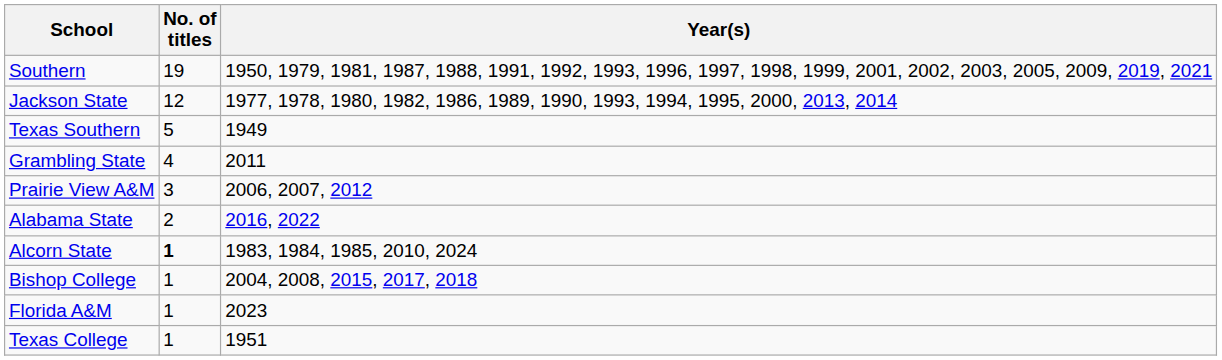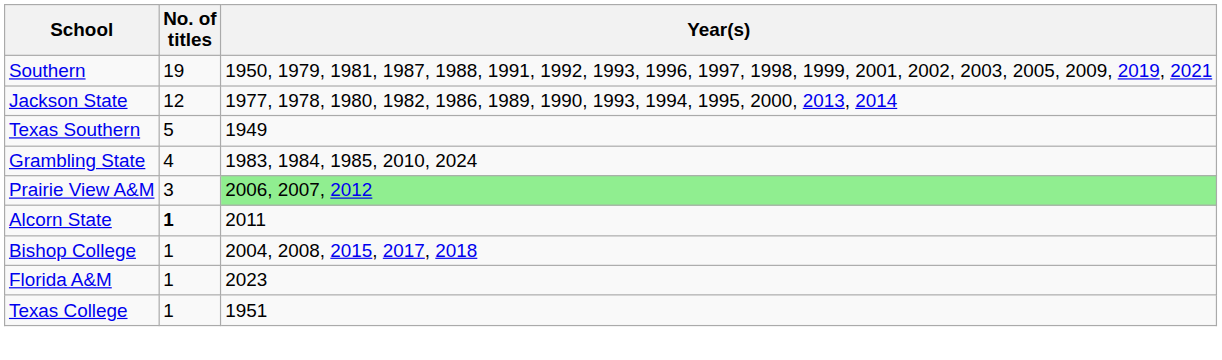Grambling State | Year(s): 2011 -> 1983, 1984, 1985, 2010, 2024
Prairie View A&M | Year(s): no background -> lightgreen background
- row: Alabama State | 2 | 2016, 2022
Alcorn State | Year(s): 1983, 1984, 1985, 2010, 2024 -> 2011
